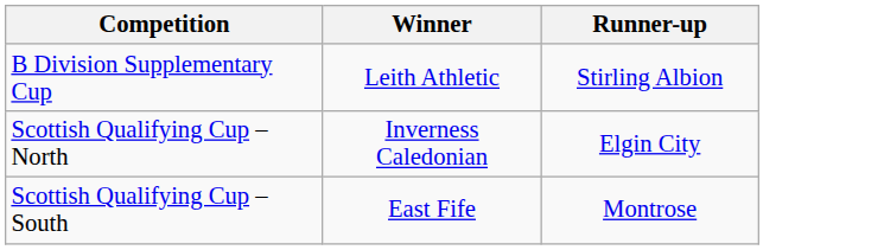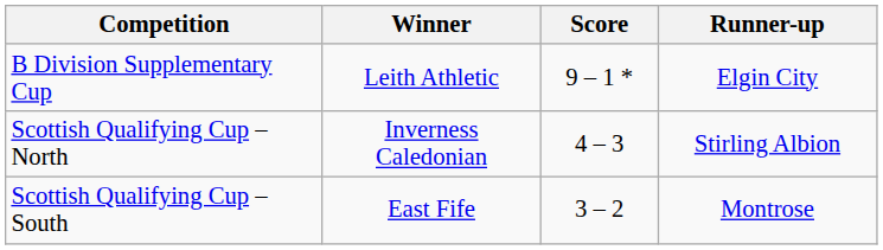+ column: Score | 9 – 1 * | 4 – 3 | 3 – 2
B Division Supplementary Cup | Runner-up: Stirling Albion -> Elgin City
Scottish Qualifying Cup – North | Runner-up: Elgin City -> Stirling Albion
